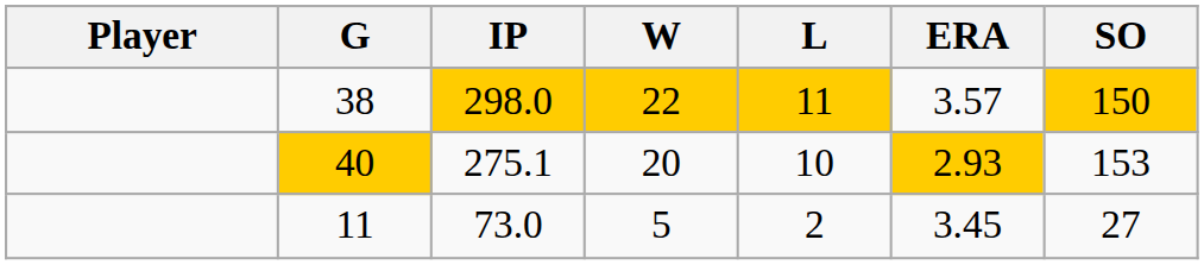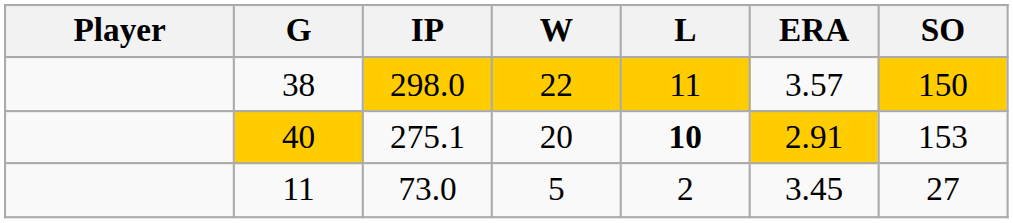40 | L: normal -> bold
40 | ERA: 2.93 -> 2.91
